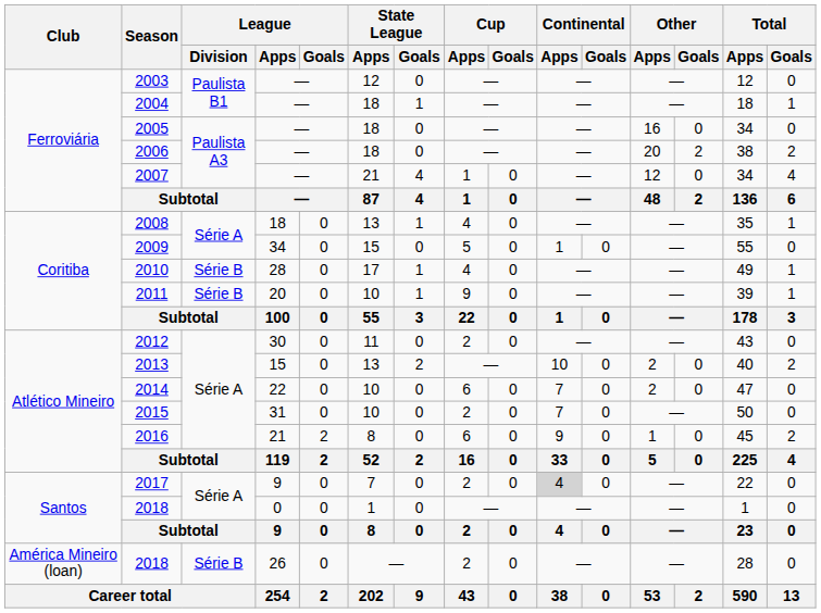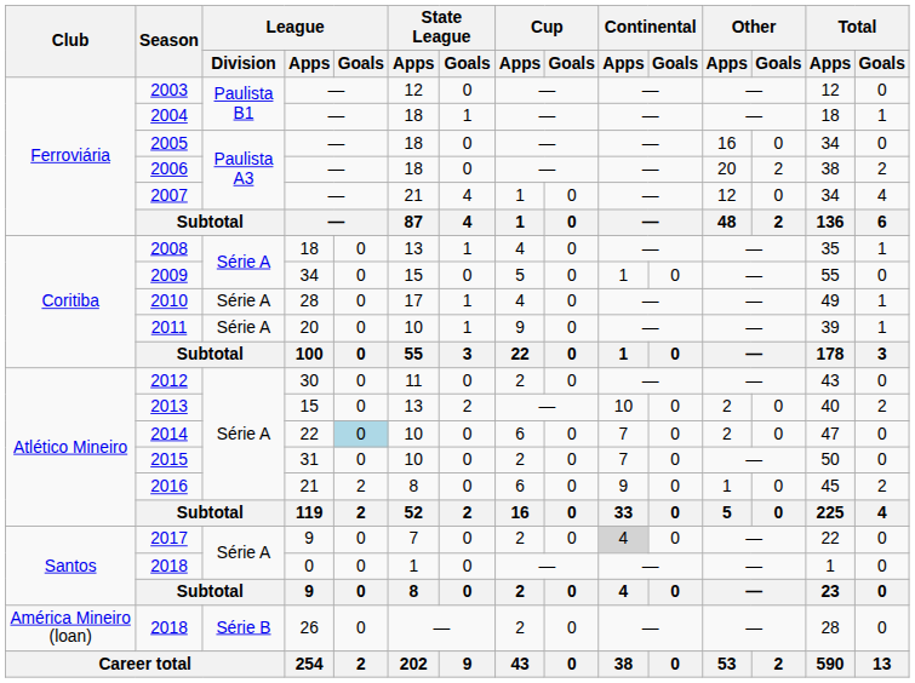2010 | League / Division: Série B -> Série A
2011 | League / Division: Série B -> Série A
2014 | League / Goals: no background -> lightblue background
